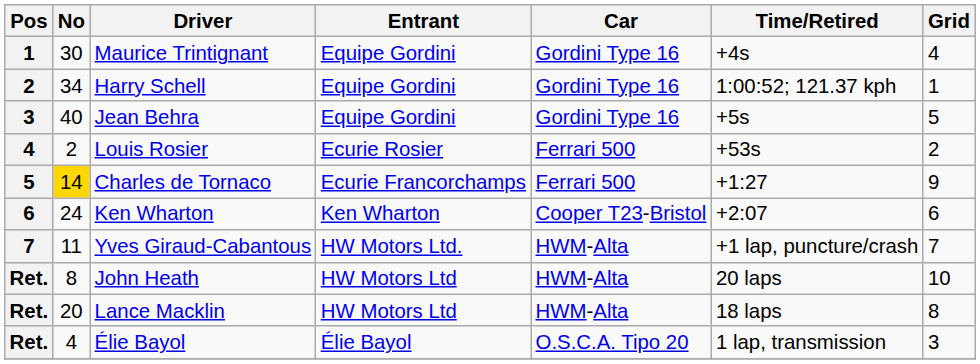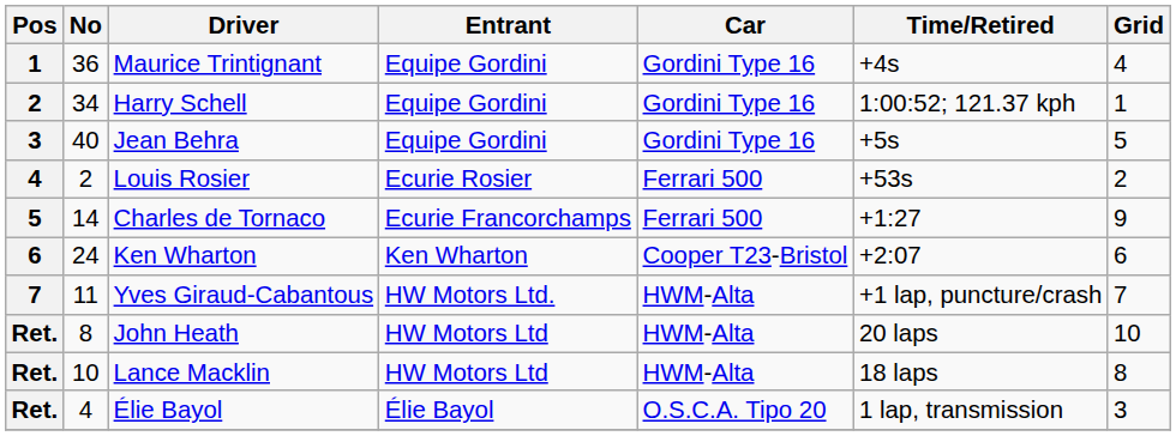Maurice Trintignant | No: 30 -> 36
Charles de Tornaco | No: gold background -> no background
Lance Macklin | No: 20 -> 10
